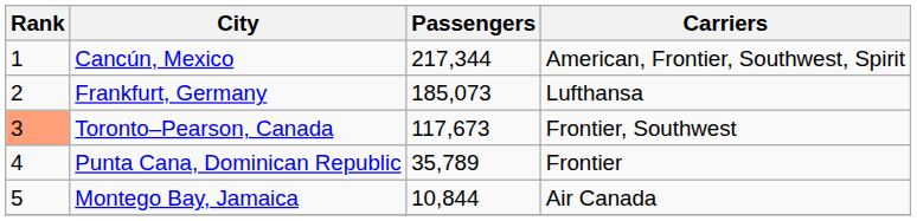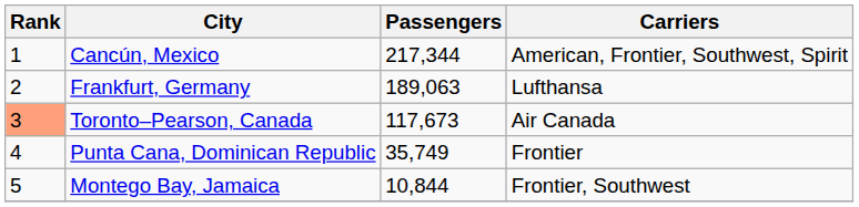Frankfurt, Germany | Passengers: 185,073 -> 189,063
Toronto–Pearson, Canada | Carriers: Frontier, Southwest -> Air Canada
Punta Cana, Dominican Republic | Passengers: 35,789 -> 35,749
Montego Bay, Jamaica | Carriers: Air Canada -> Frontier, Southwest
